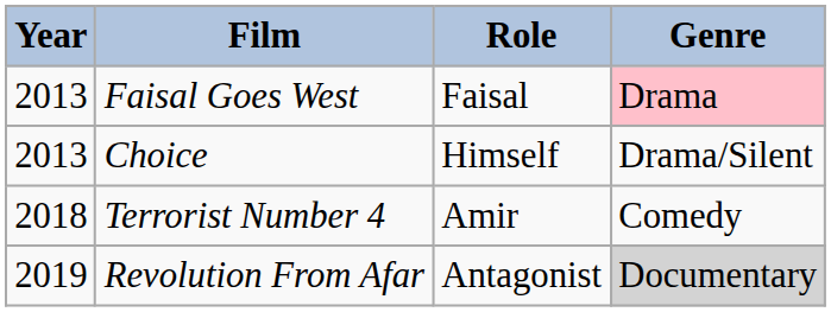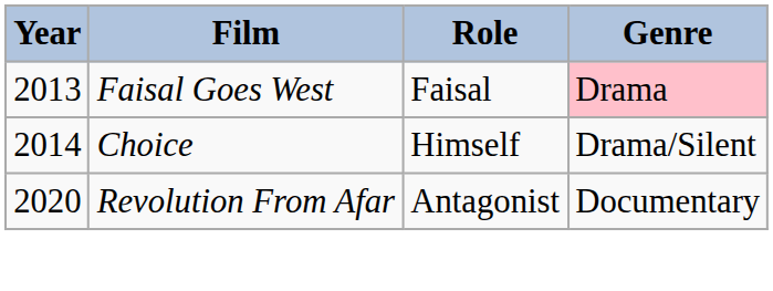Choice | Year: 2013 -> 2014
- row: 2018 | Terrorist Number 4 | Amir | Comedy
Revolution From Afar | Year: 2019 -> 2020
Revolution From Afar | Genre: lightgrey background -> no background
